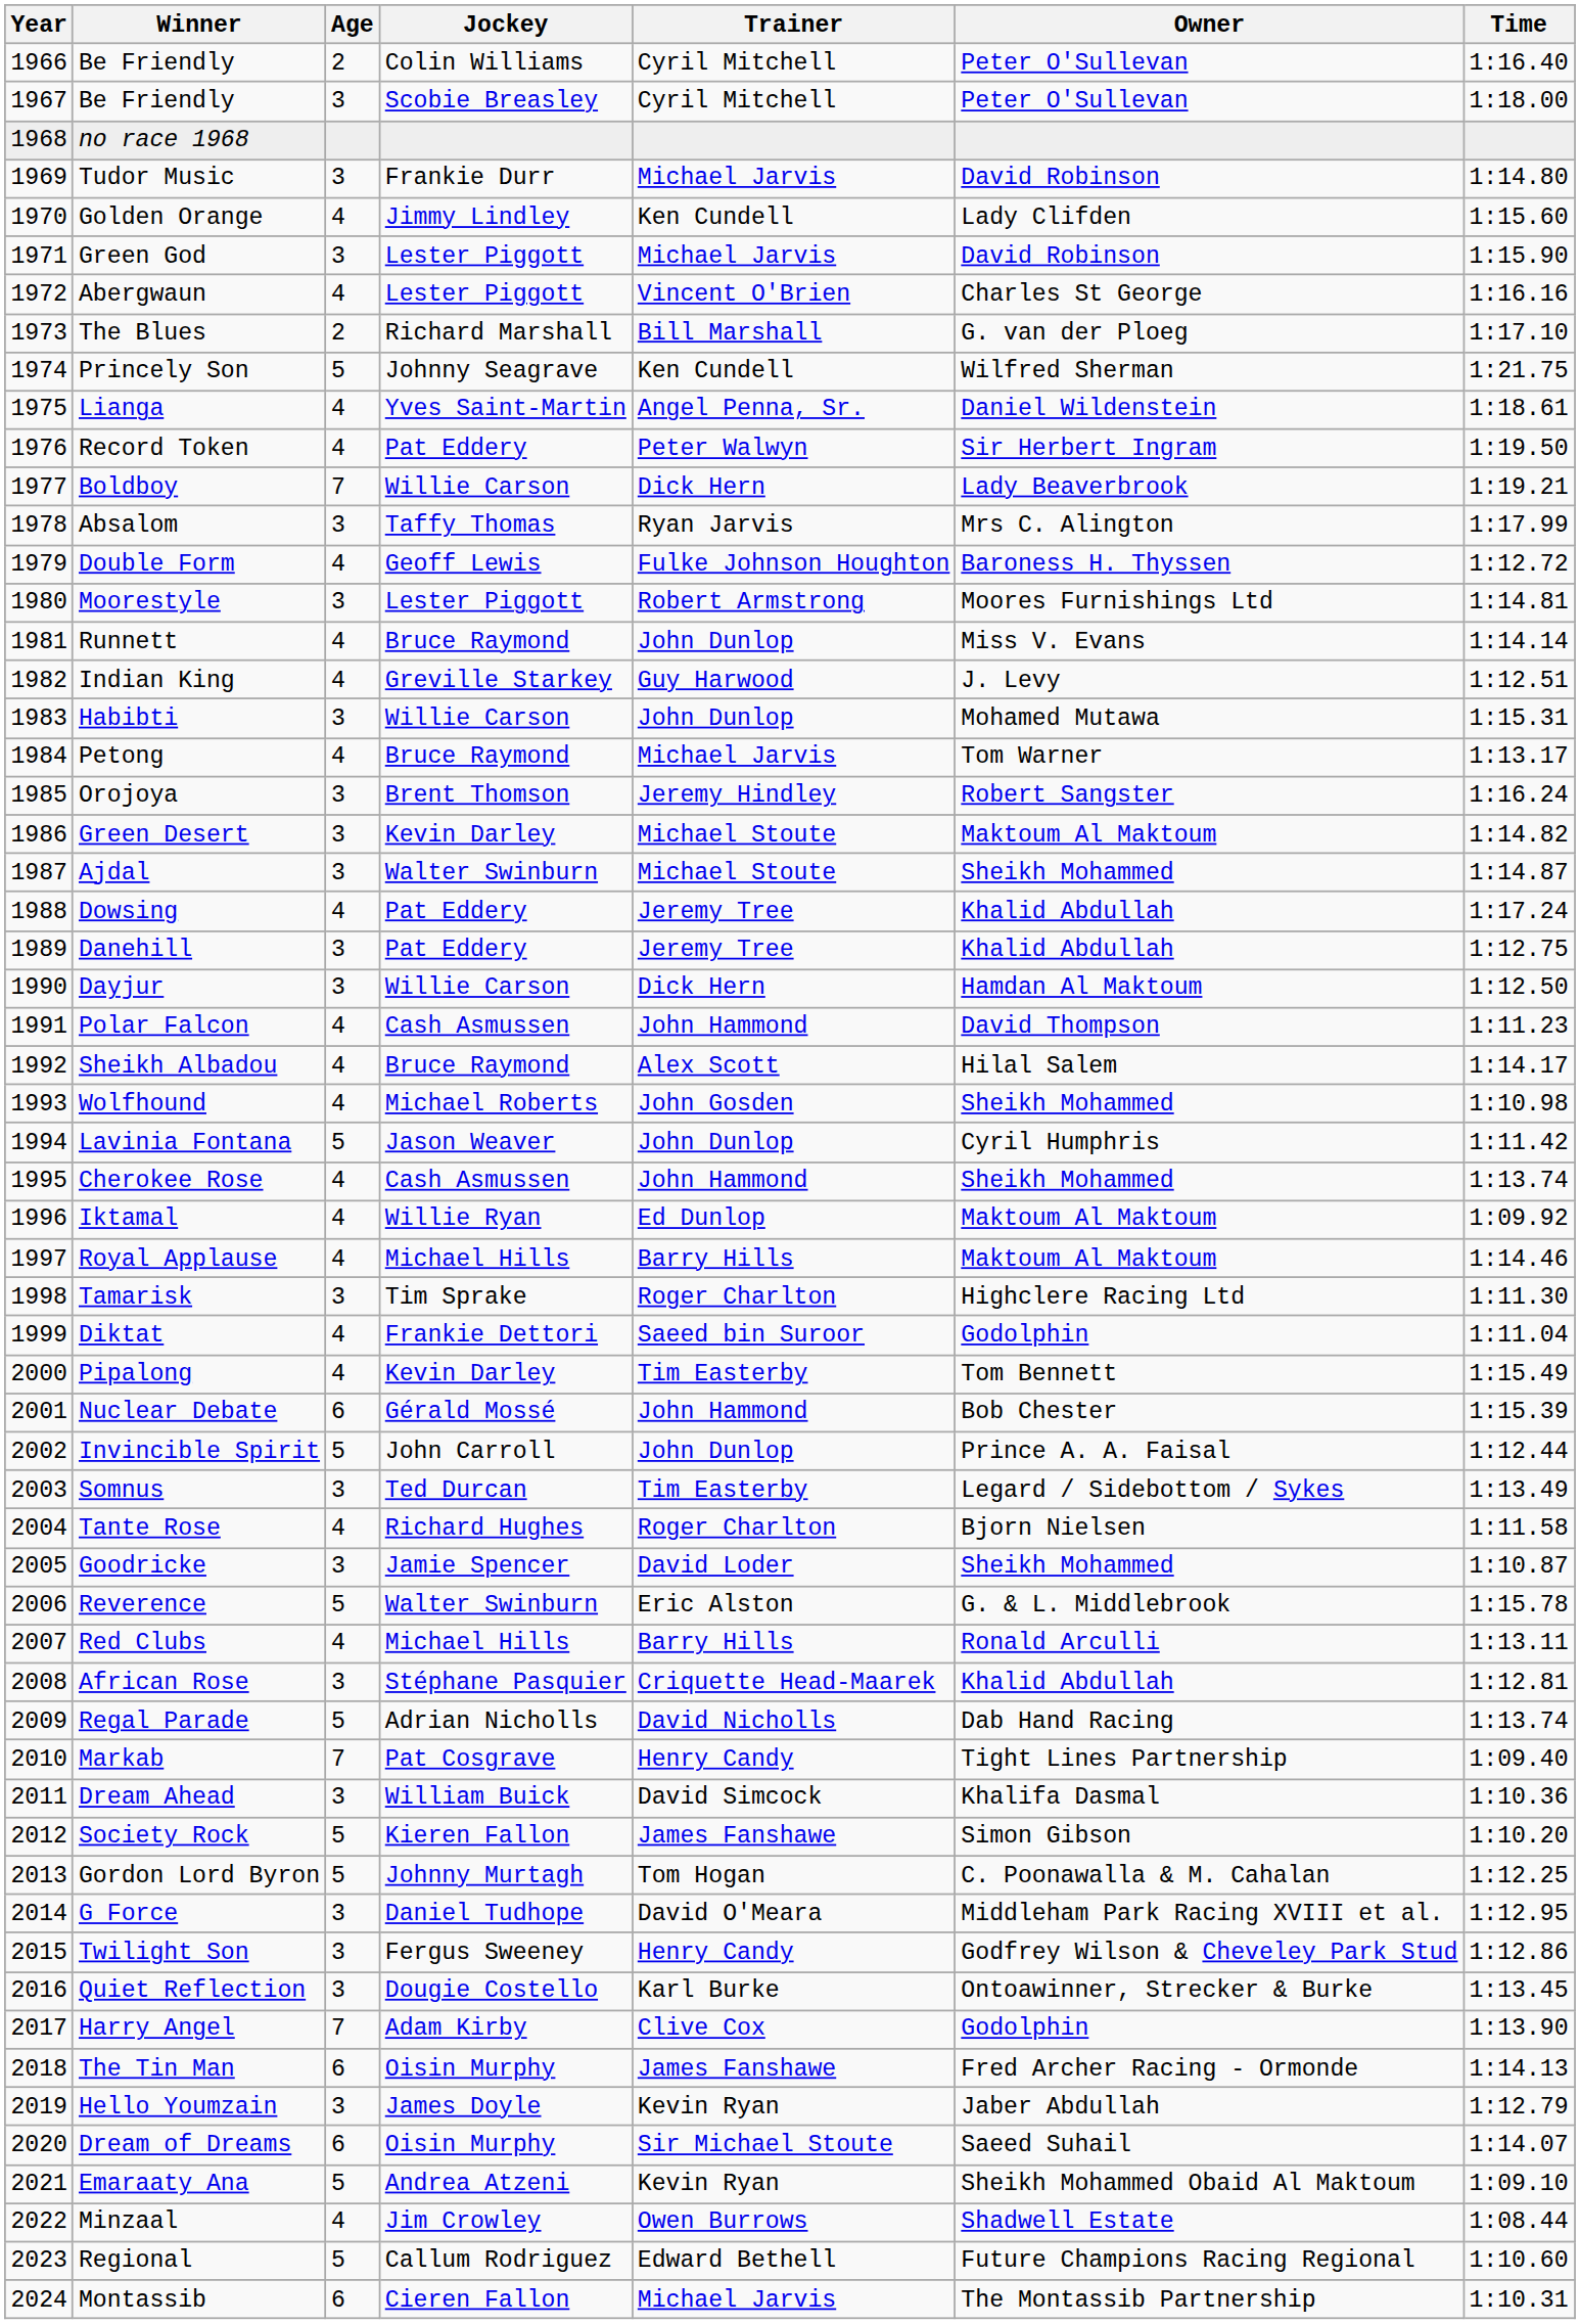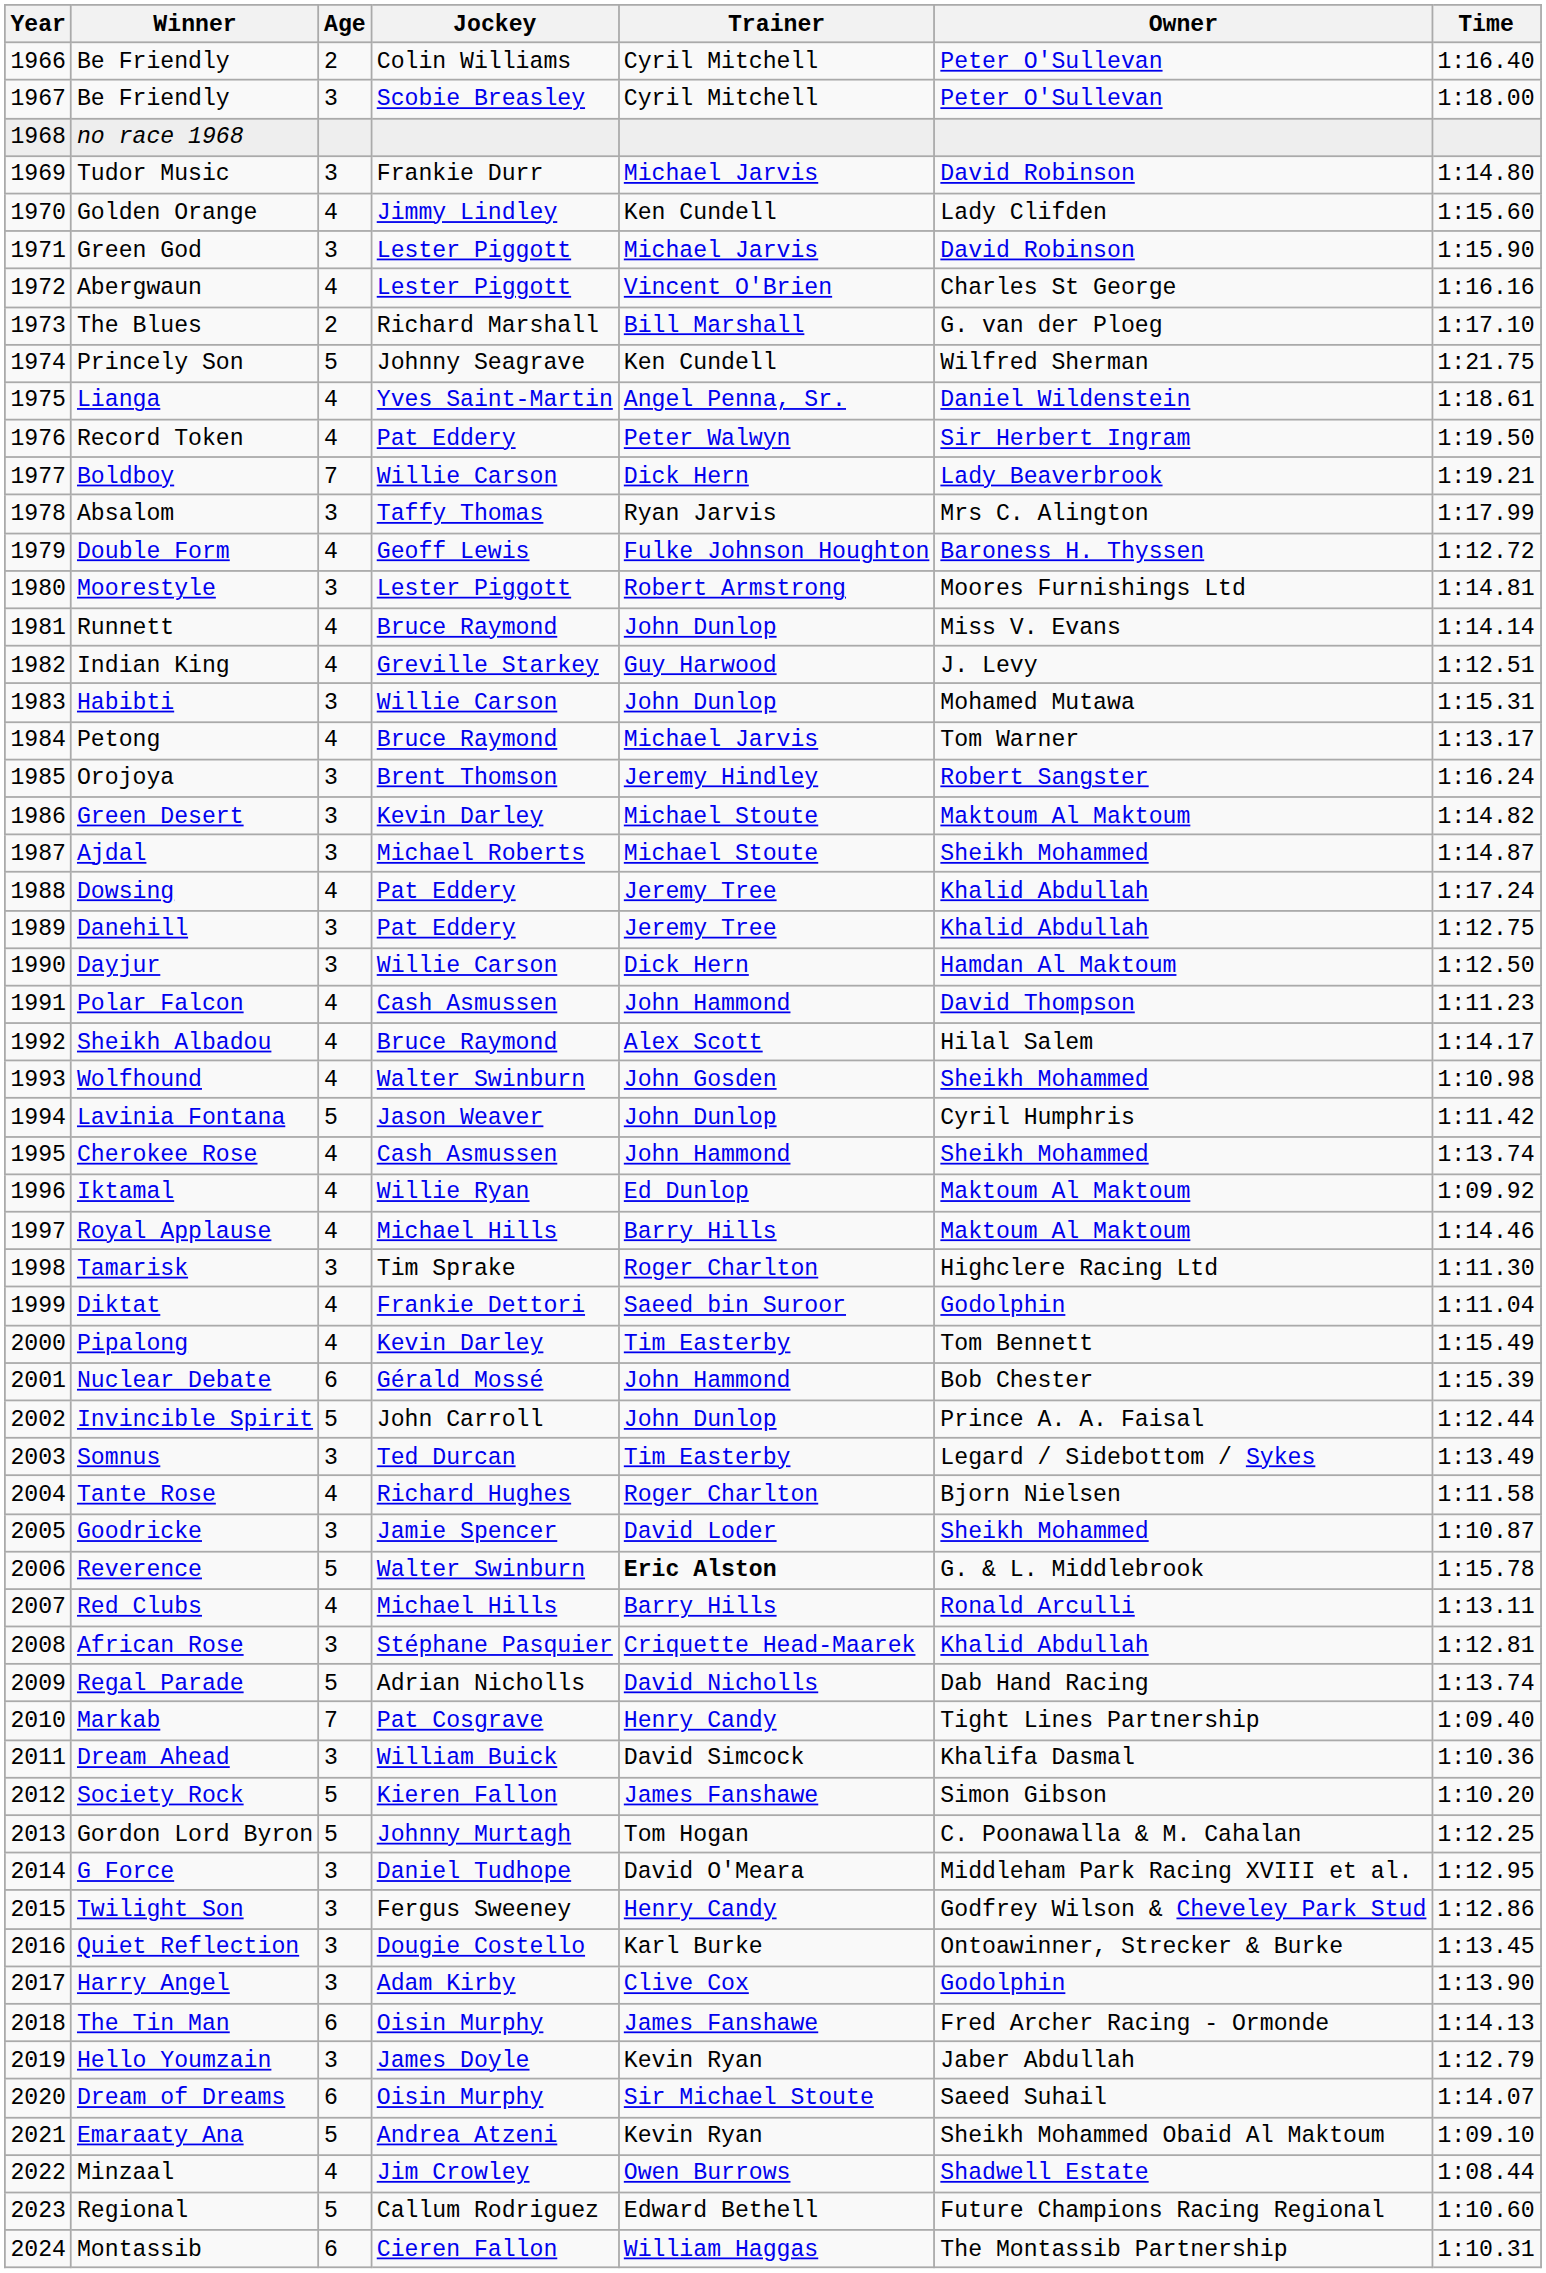Ajdal | Jockey: Walter Swinburn -> Michael Roberts
Wolfhound | Jockey: Michael Roberts -> Walter Swinburn
Reverence | Trainer: normal -> bold
Harry Angel | Age: 7 -> 3
Montassib | Trainer: Michael Jarvis -> William Haggas
